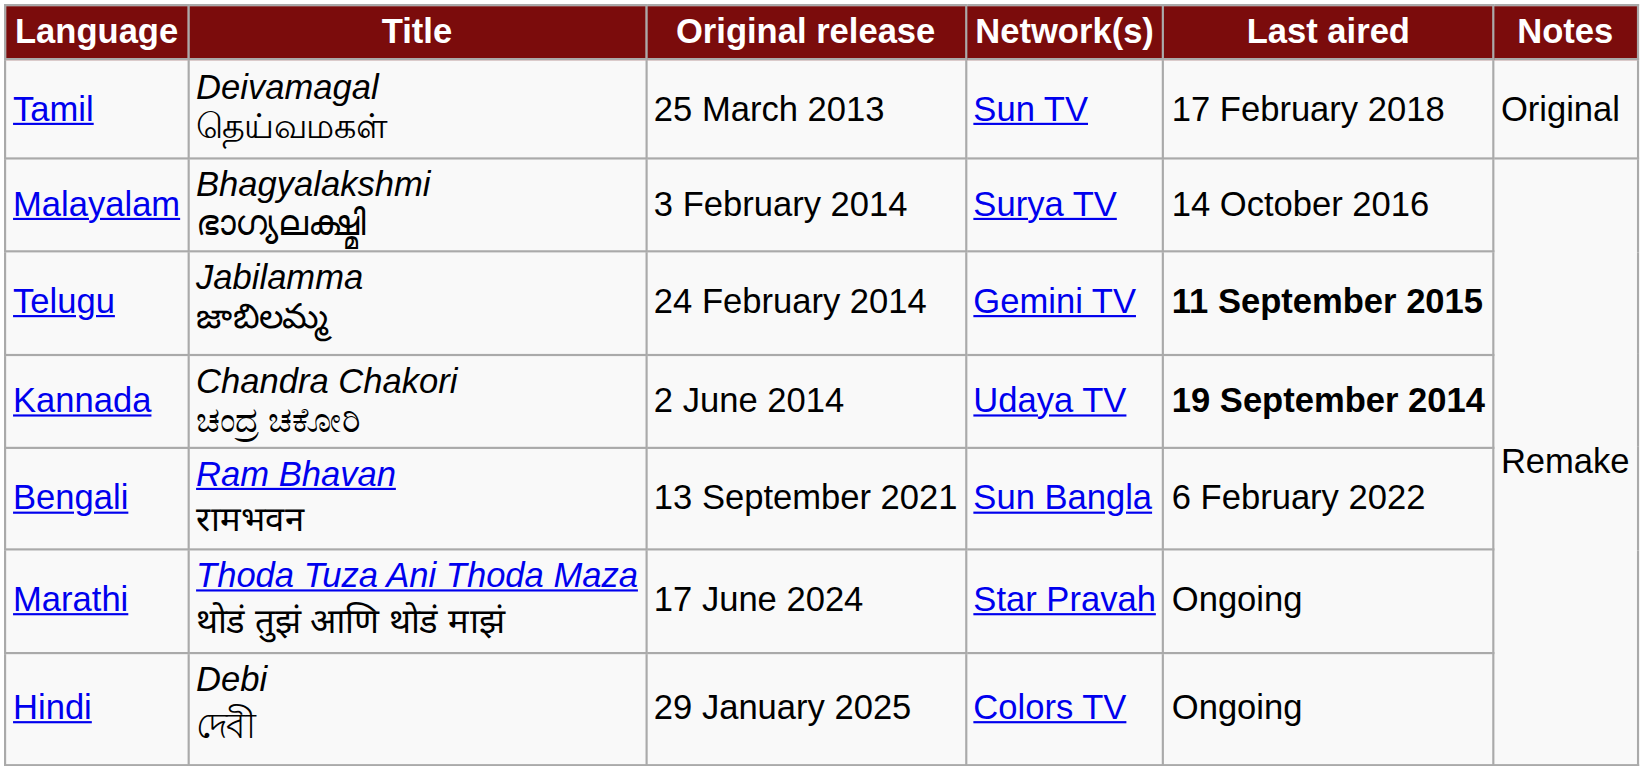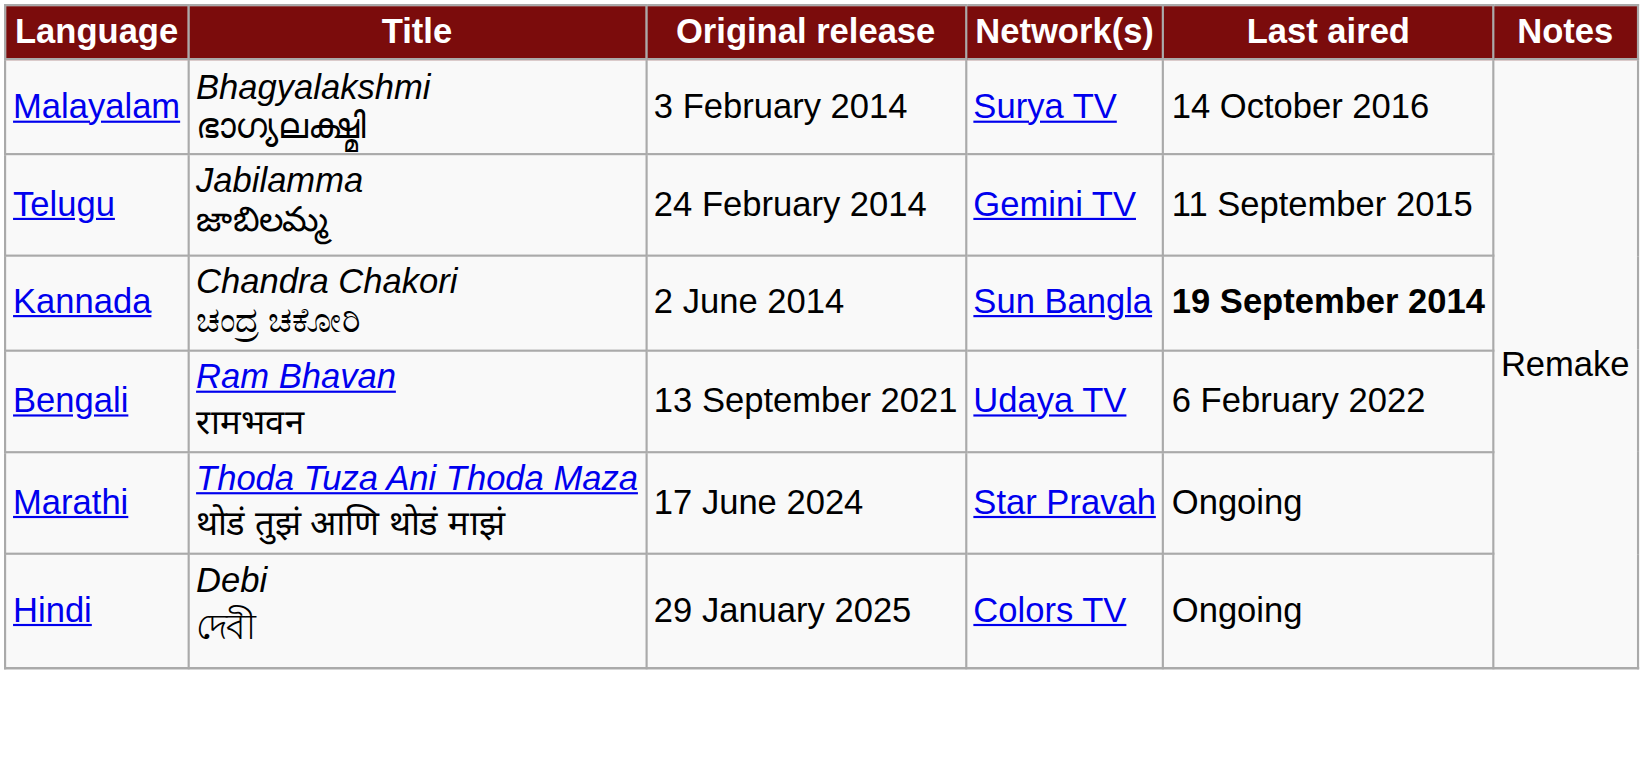- row: Tamil | Deivamagal தெய்வமகள் | 25 March 2013 | Sun TV | 17 February 2018 | Original
Telugu | Last aired: bold -> normal
Kannada | Network(s): Udaya TV -> Sun Bangla
Bengali | Network(s): Sun Bangla -> Udaya TV
